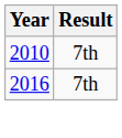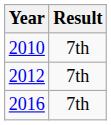+ row: 2012 | 7th
